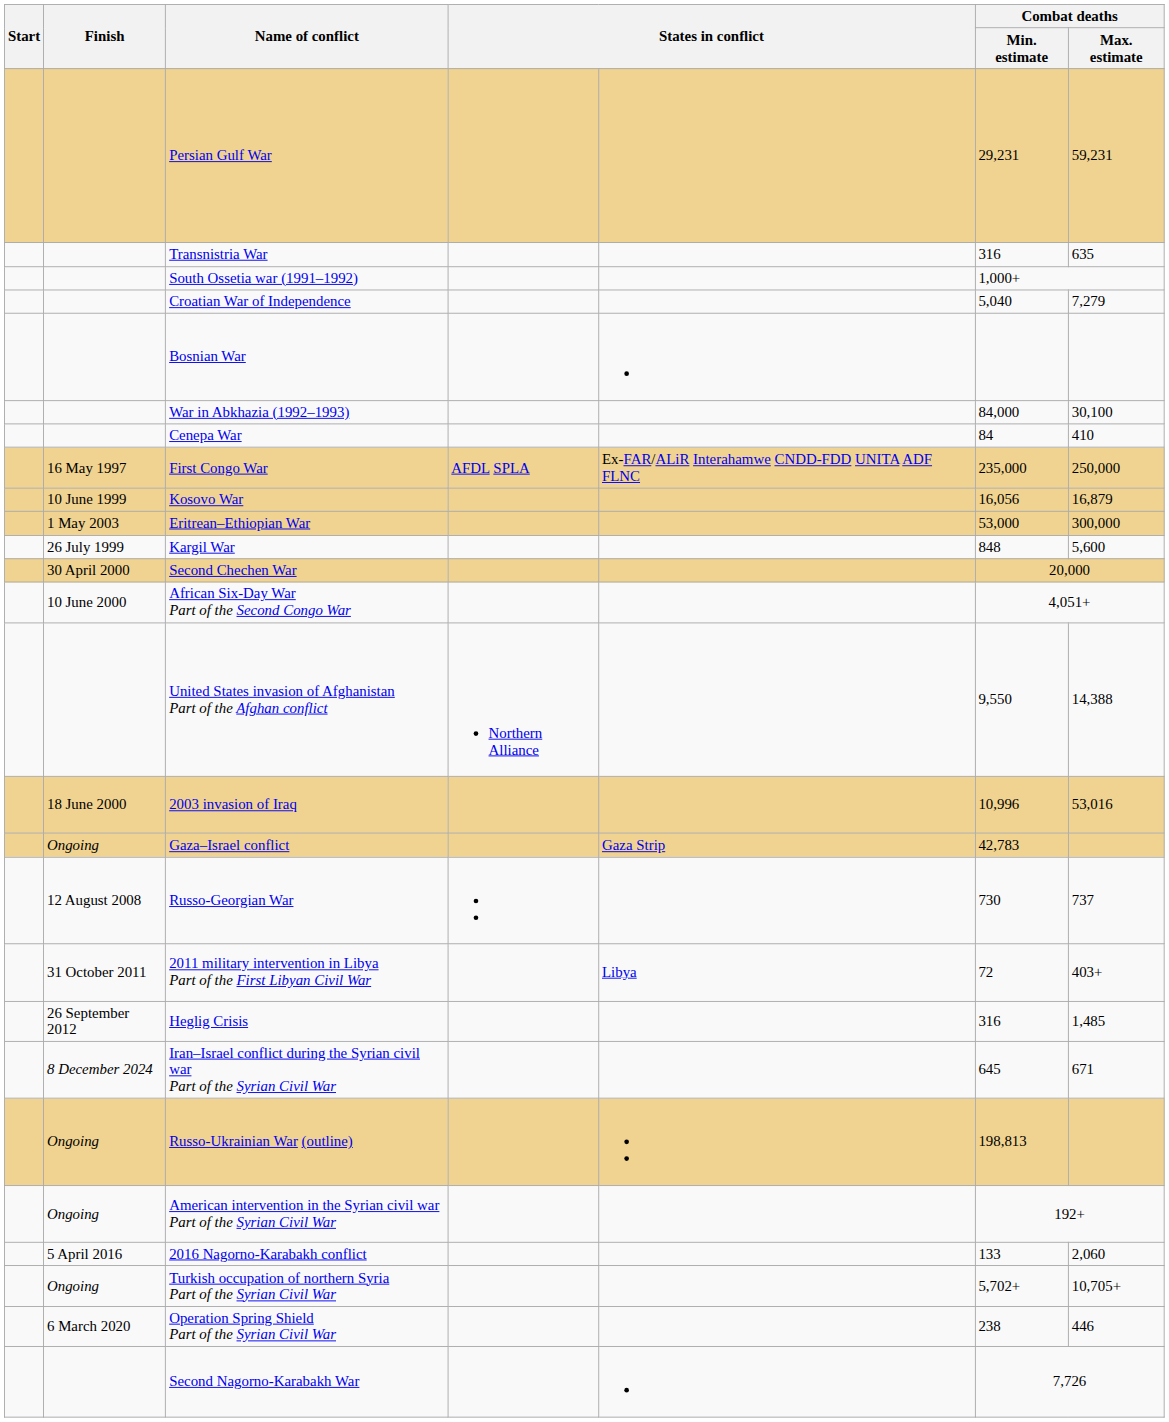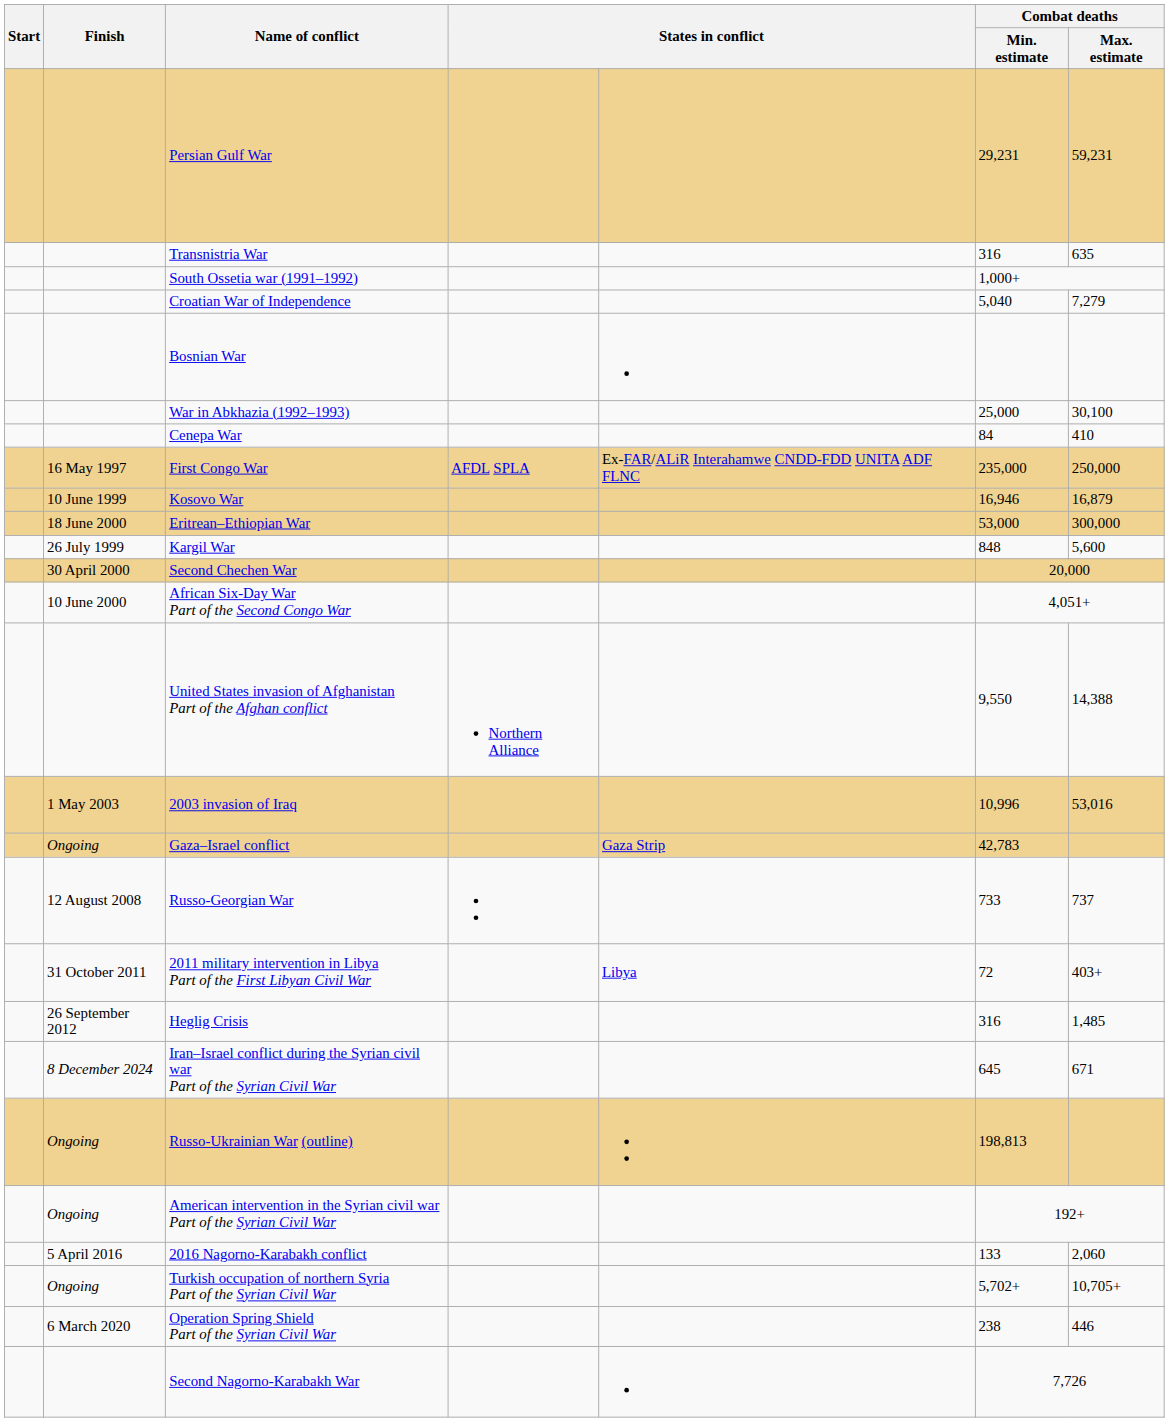War in Abkhazia (1992–1993) | Combat deaths / Min. estimate: 84,000 -> 25,000
Kosovo War | Combat deaths / Min. estimate: 16,056 -> 16,946
Eritrean–Ethiopian War | Finish: 1 May 2003 -> 18 June 2000
2003 invasion of Iraq | Finish: 18 June 2000 -> 1 May 2003
Russo-Georgian War | Combat deaths / Min. estimate: 730 -> 733
